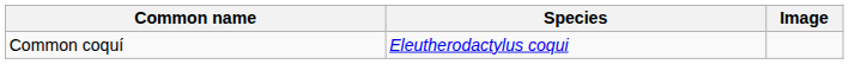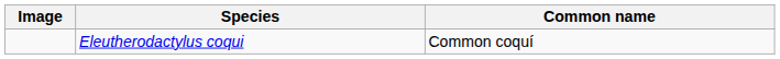columns swapped: Image <-> Common name
